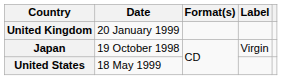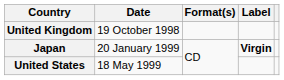United Kingdom | Date: 20 January 1999 -> 19 October 1998
Japan | Date: 19 October 1998 -> 20 January 1999
Japan | Label: normal -> bold
